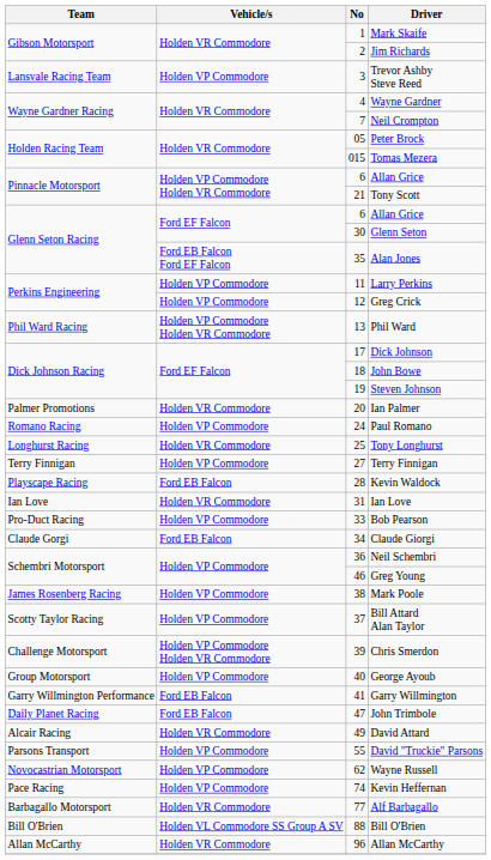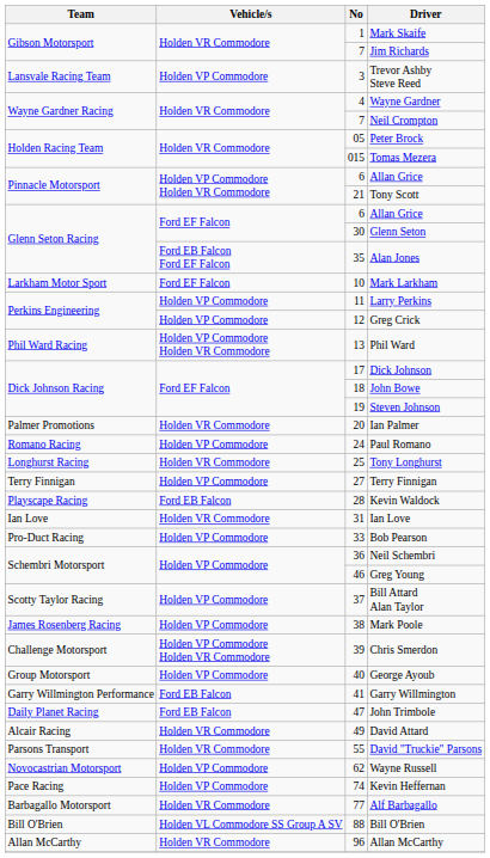Jim Richards | No: 2 -> 7
+ row: Larkham Motor Sport | Ford EF Falcon | 10 | Mark Larkham
- row: Claude Gorgi | Ford EB Falcon | 34 | Claude Giorgi
rows swapped: Bill Attard Alan Taylor <-> Mark Poole
David "Truckie" Parsons | Vehicle/s: Holden VP Commodore -> Holden VR Commodore
